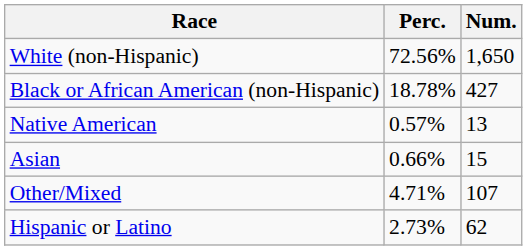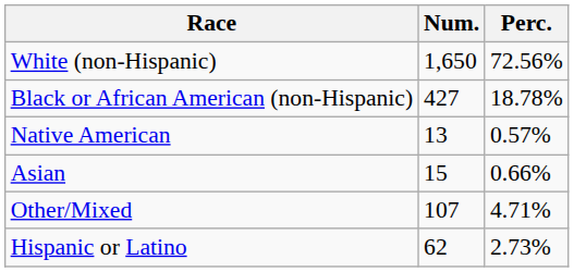columns swapped: Num. <-> Perc.
